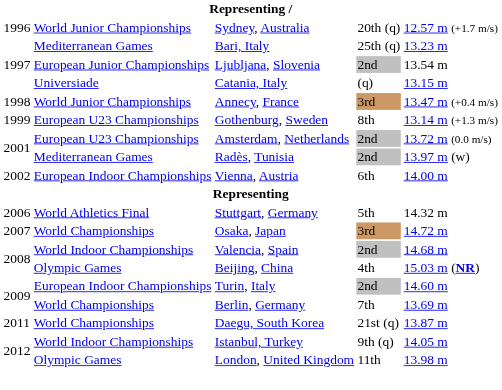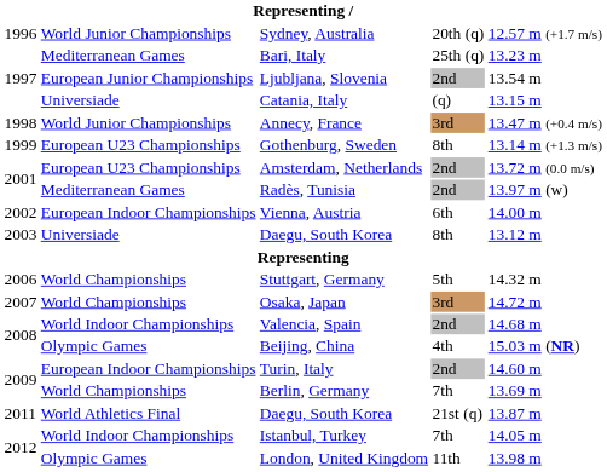+ row: 2003 | Universiade | Daegu, South Korea | 8th | 13.12 m
Stuttgart, Germany | column 2: World Athletics Final -> World Championships
2011 / Daegu, South Korea | column 2: World Championships -> World Athletics Final
Istanbul, Turkey | column 4: 9th (q) -> 7th
